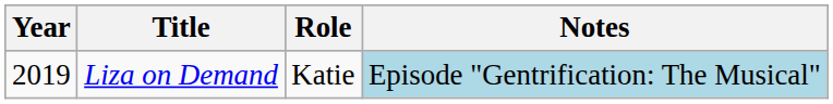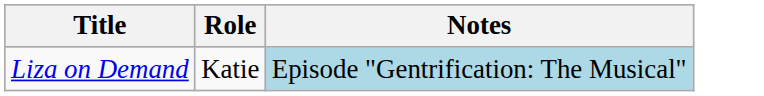- column: Year | 2019
